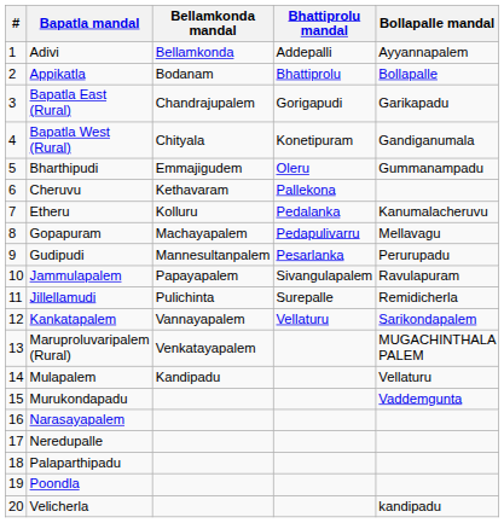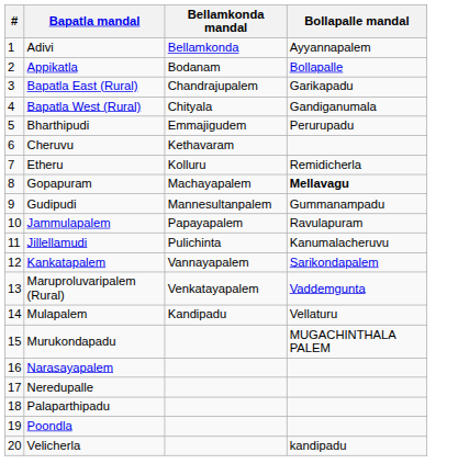- column: Bhattiprolu mandal | Addepalli | Bhattiprolu | Gorigapudi | Konetipuram | Oleru | Pallekona | Pedalanka | Pedapulivarru | Pesarlanka | Sivangulapalem | Surepalle | Vellaturu
Bharthipudi | Bollapalle mandal: Gummanampadu -> Perurupadu
Etheru | Bollapalle mandal: Kanumalacheruvu -> Remidicherla
Gopapuram | Bollapalle mandal: normal -> bold
Gudipudi | Bollapalle mandal: Perurupadu -> Gummanampadu
Jillellamudi | Bollapalle mandal: Remidicherla -> Kanumalacheruvu
Maruproluvaripalem (Rural) | Bollapalle mandal: MUGACHINTHALA PALEM -> Vaddemgunta
Murukondapadu | Bollapalle mandal: Vaddemgunta -> MUGACHINTHALA PALEM
